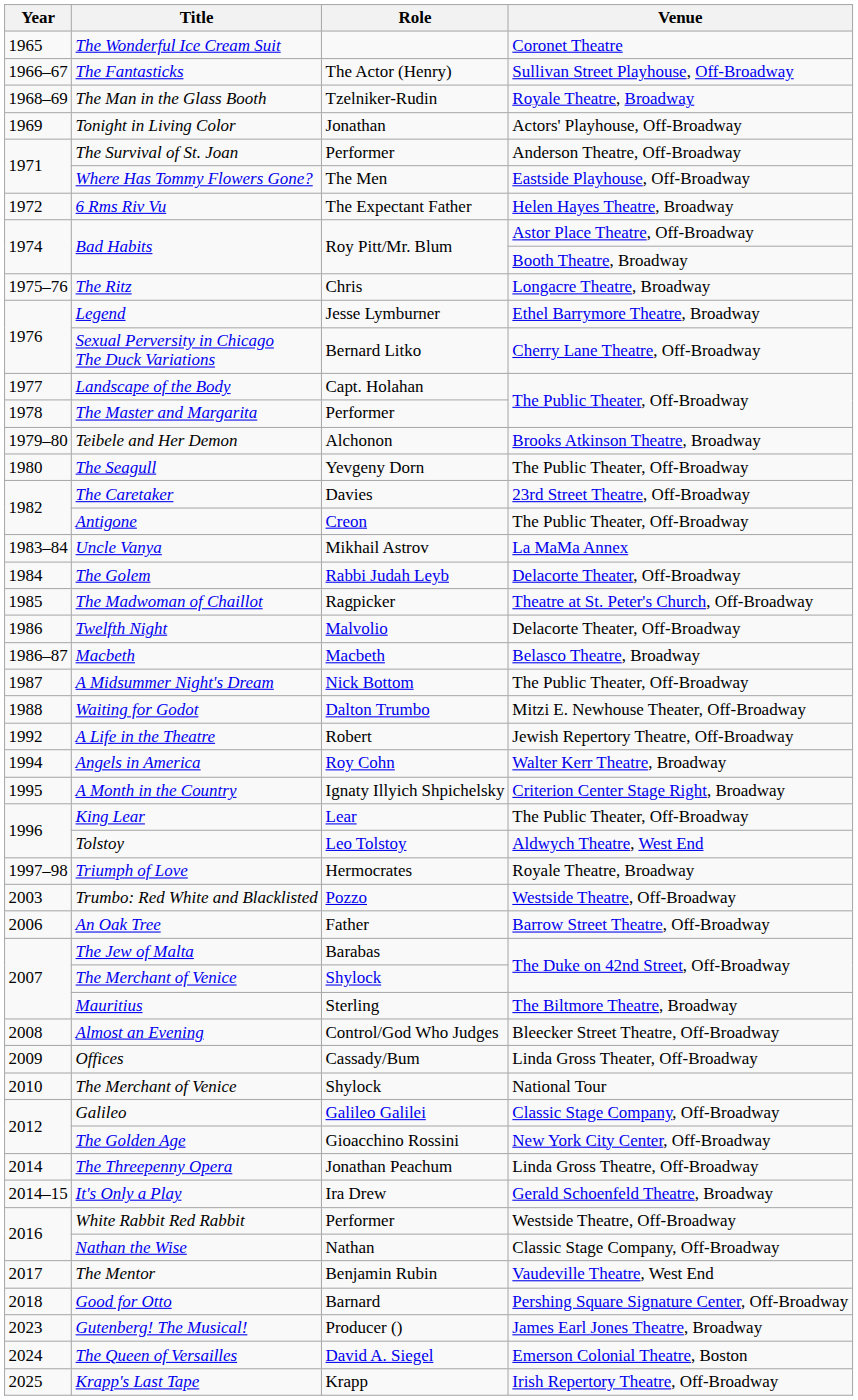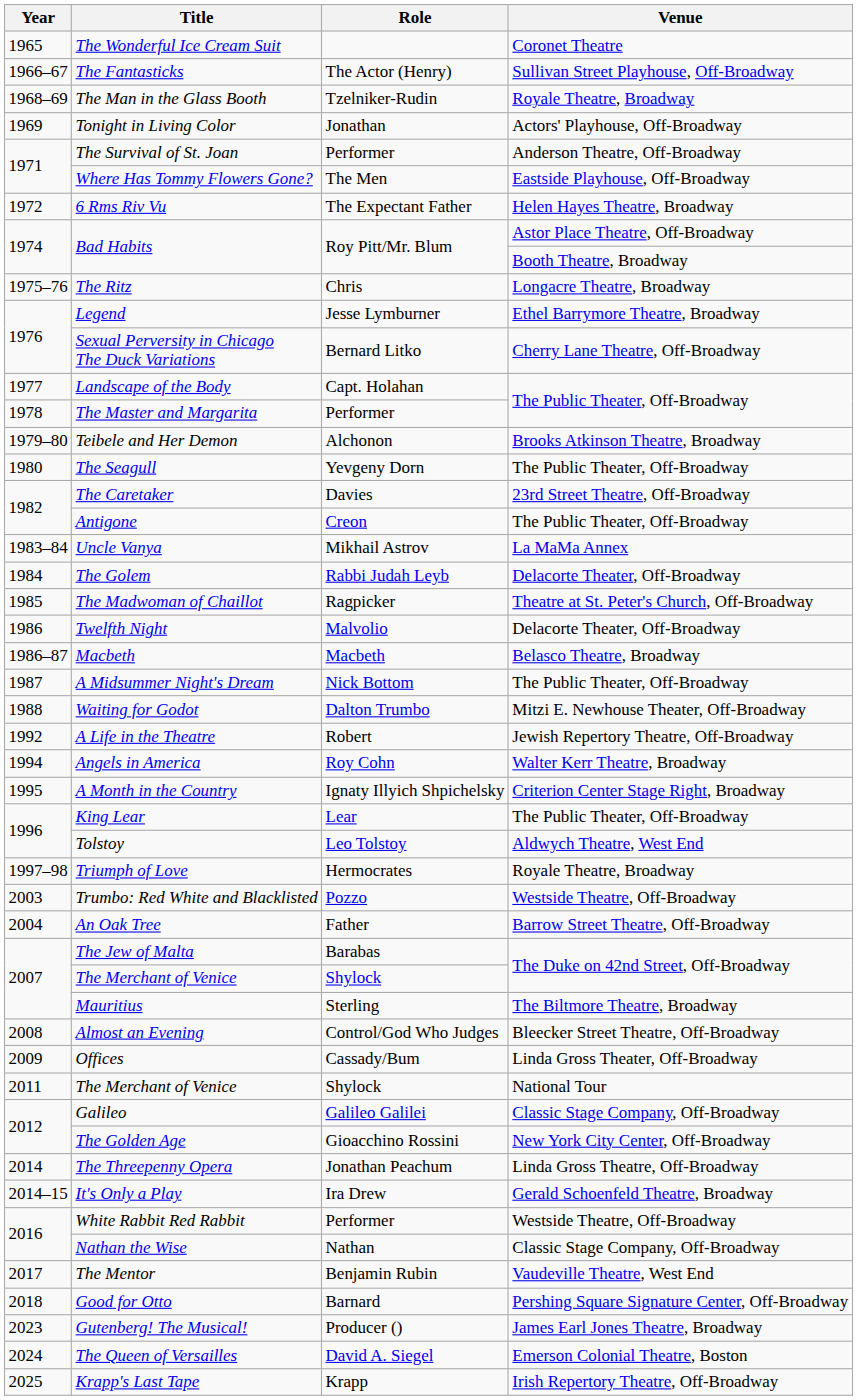An Oak Tree | Year: 2006 -> 2004
The Merchant of Venice / National Tour | Year: 2010 -> 2011
